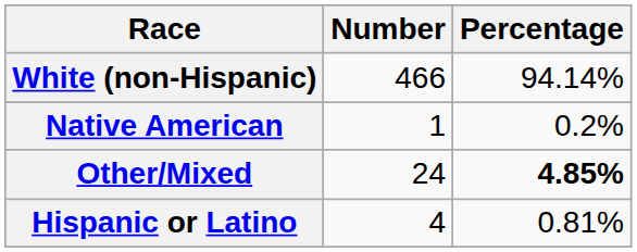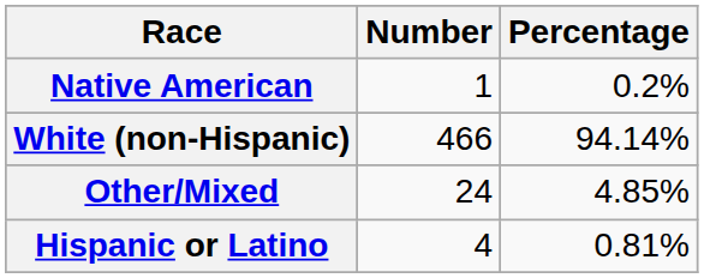rows swapped: White (non-Hispanic) <-> Native American
Other/Mixed | Percentage: bold -> normal
